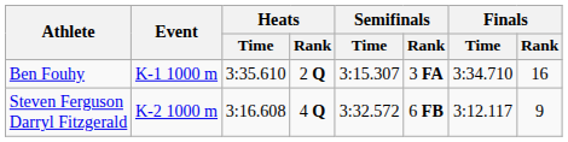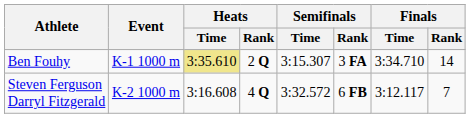Ben Fouhy | Heats / Time: no background -> khaki background
Ben Fouhy | Finals / Rank: 16 -> 14
Steven Ferguson Darryl Fitzgerald | Finals / Rank: 9 -> 7
